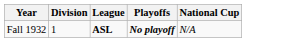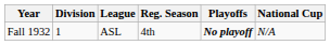+ column: Reg. Season | 4th
Fall 1932 | League: bold -> normal
